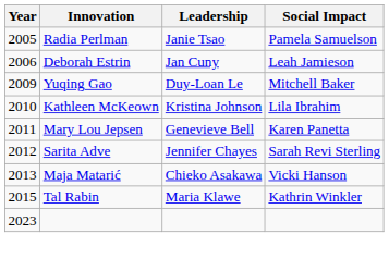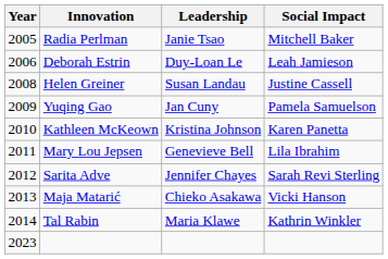Radia Perlman | Social Impact: Pamela Samuelson -> Mitchell Baker
Deborah Estrin | Leadership: Jan Cuny -> Duy-Loan Le
+ row: 2008 | Helen Greiner | Susan Landau | Justine Cassell
Yuqing Gao | Leadership: Duy-Loan Le -> Jan Cuny
Yuqing Gao | Social Impact: Mitchell Baker -> Pamela Samuelson
Kathleen McKeown | Social Impact: Lila Ibrahim -> Karen Panetta
Mary Lou Jepsen | Social Impact: Karen Panetta -> Lila Ibrahim
Tal Rabin | Year: 2015 -> 2014
